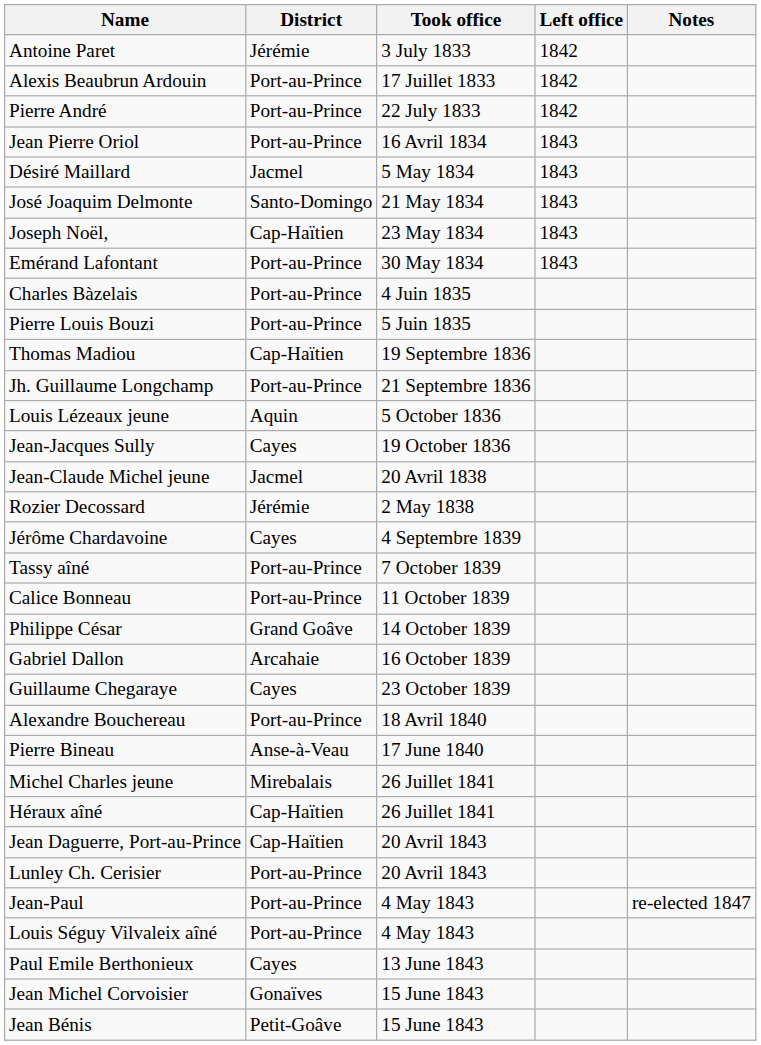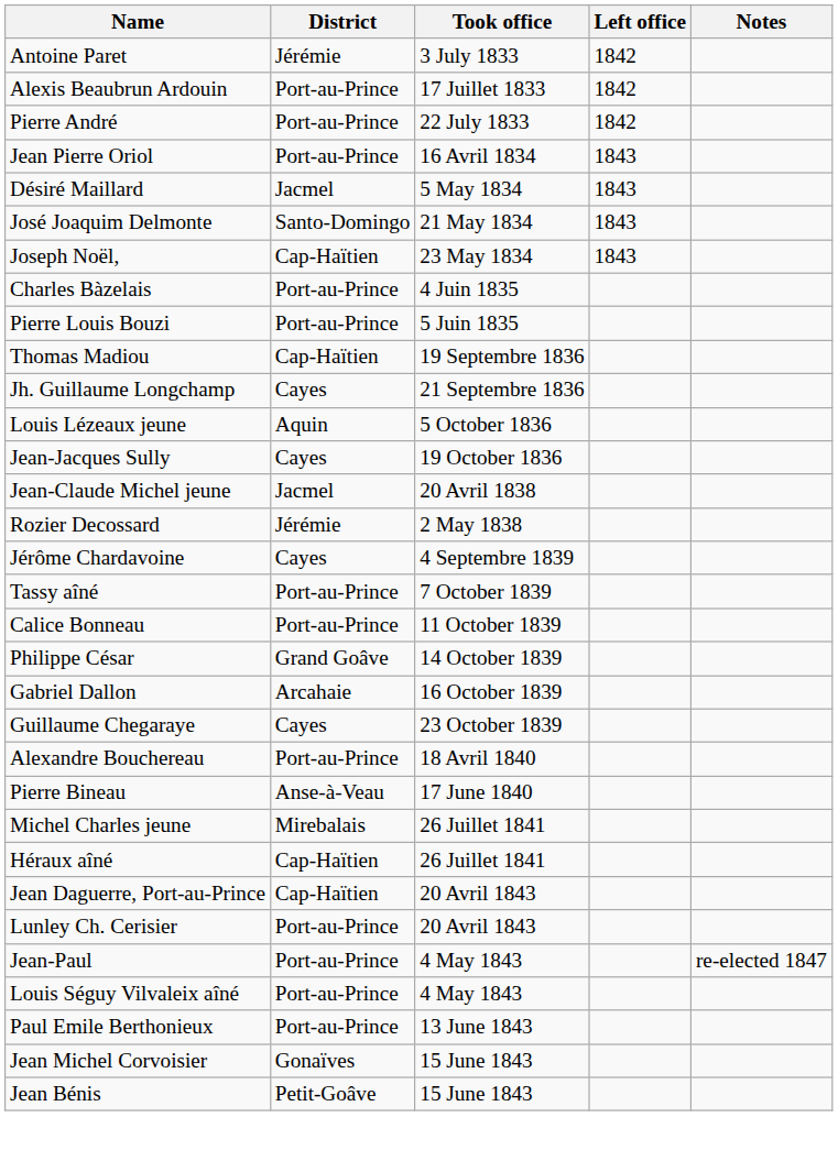- row: Emérand Lafontant | Port-au-Prince | 30 May 1834 | 1843
Jh. Guillaume Longchamp | District: Port-au-Prince -> Cayes
Paul Emile Berthonieux | District: Cayes -> Port-au-Prince
